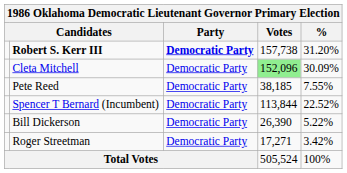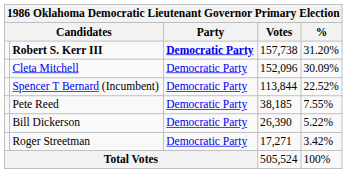Cleta Mitchell | Votes: lightgreen background -> no background
rows swapped: Spencer T Bernard (Incumbent) <-> Pete Reed
